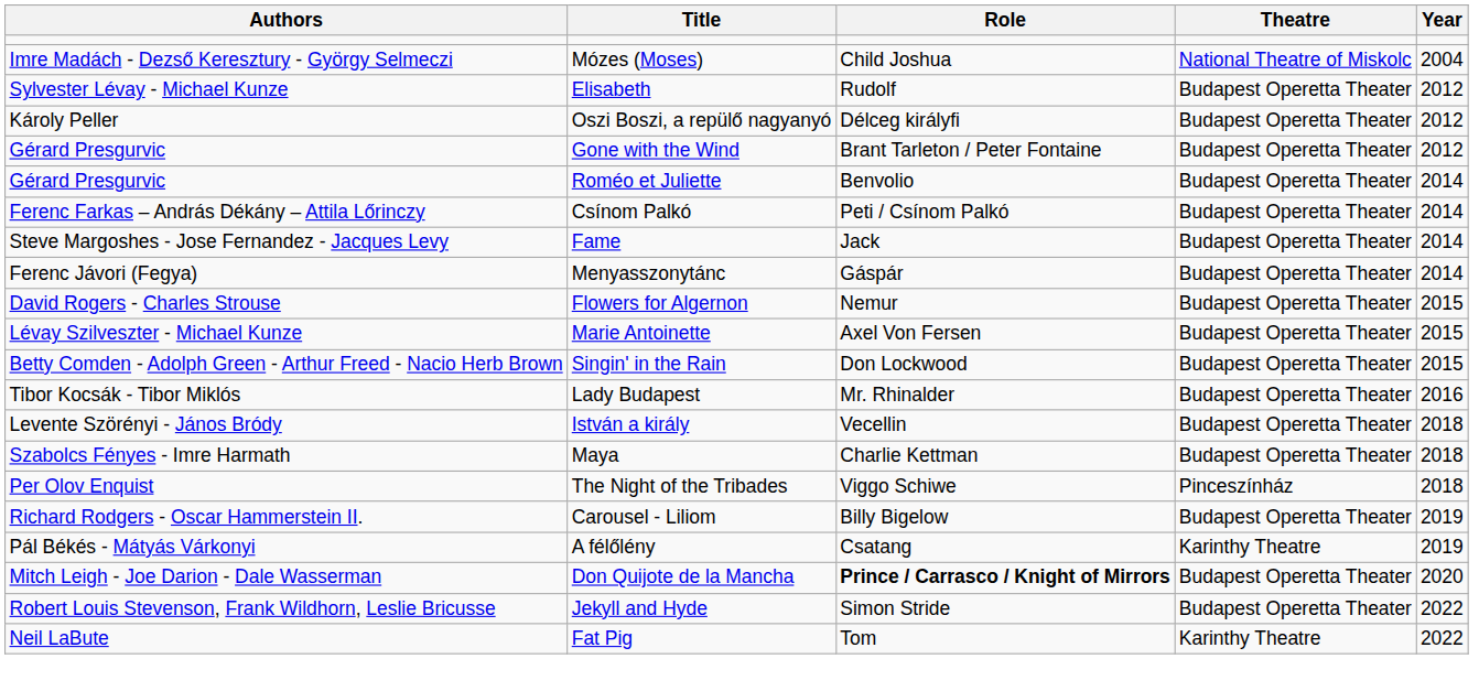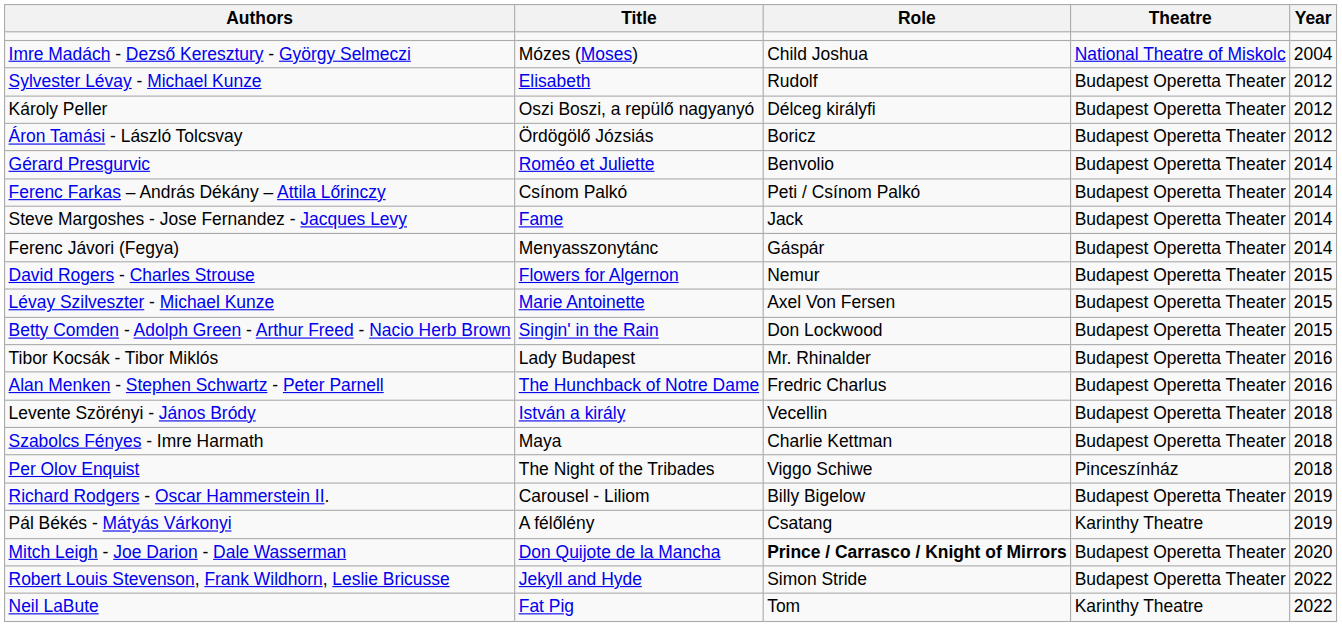+ row: Áron Tamási - László Tolcsvay | Ördögölő Józsiás | Boricz | Budapest Operetta Theater | 2012
- row: Gérard Presgurvic | Gone with the Wind | Brant Tarleton / Peter Fontaine | Budapest Operetta Theater | 2012
+ row: Alan Menken - Stephen Schwartz - Peter Parnell | The Hunchback of Notre Dame | Fredric Charlus | Budapest Operetta Theater | 2016
